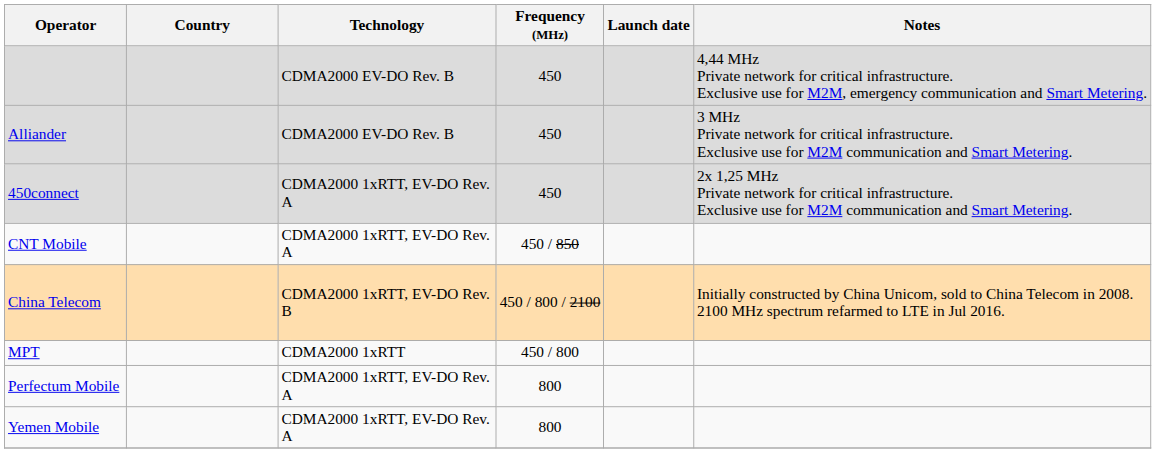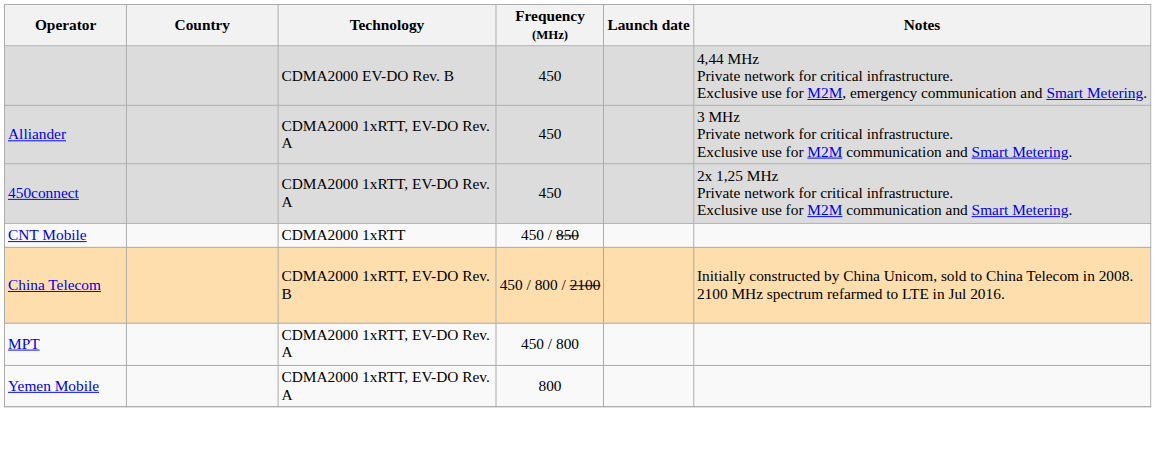Alliander | Technology: CDMA2000 EV-DO Rev. B -> CDMA2000 1xRTT, EV-DO Rev. A
CNT Mobile | Technology: CDMA2000 1xRTT, EV-DO Rev. A -> CDMA2000 1xRTT
MPT | Technology: CDMA2000 1xRTT -> CDMA2000 1xRTT, EV-DO Rev. A
- row: Perfectum Mobile | CDMA2000 1xRTT, EV-DO Rev. A | 800
